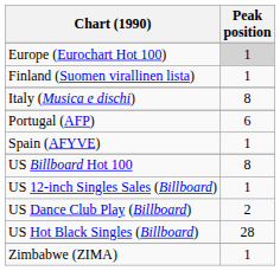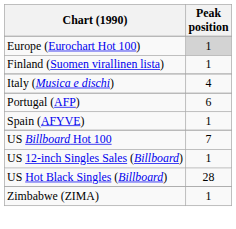Italy (Musica e dischi) | Peak position: 8 -> 4
US Billboard Hot 100 | Peak position: 8 -> 7
- row: US Dance Club Play (Billboard) | 2
